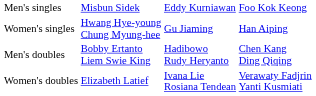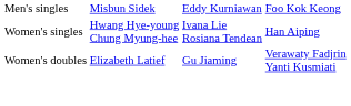Women's singles | column 3: Gu Jiaming -> Ivana Lie Rosiana Tendean
- row: Men's doubles | Bobby Ertanto Liem Swie King | Hadibowo Rudy Heryanto | Chen Kang Ding Qiqing
Women's doubles | column 3: Ivana Lie Rosiana Tendean -> Gu Jiaming
